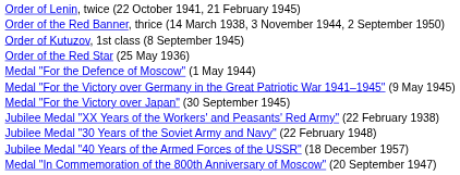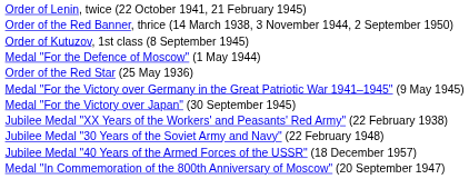rows swapped: Order of the Red Star (25 May 1936) <-> Medal "For the Defence of Moscow" (1 May 1944)
